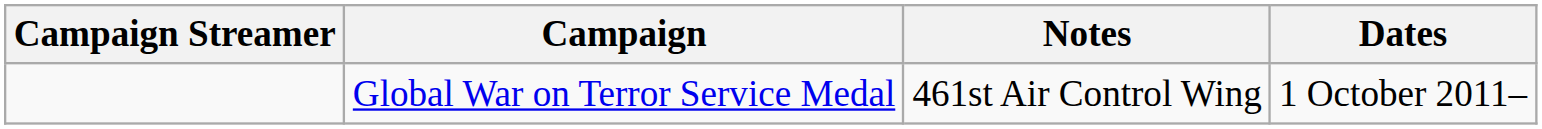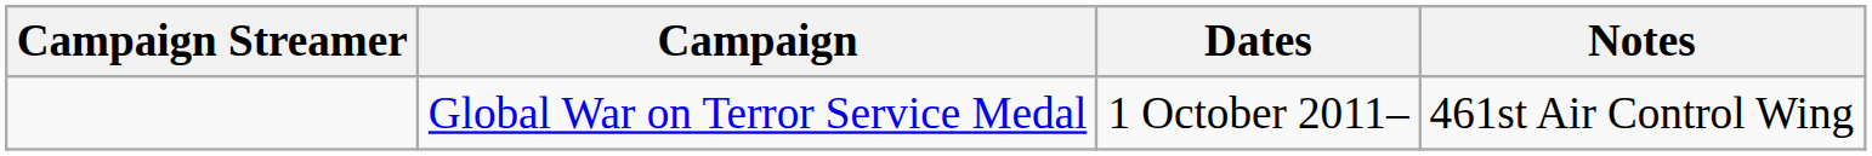columns swapped: Dates <-> Notes
